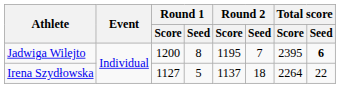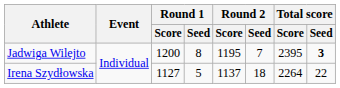Jadwiga Wilejto | Total score / Seed: 6 -> 3
